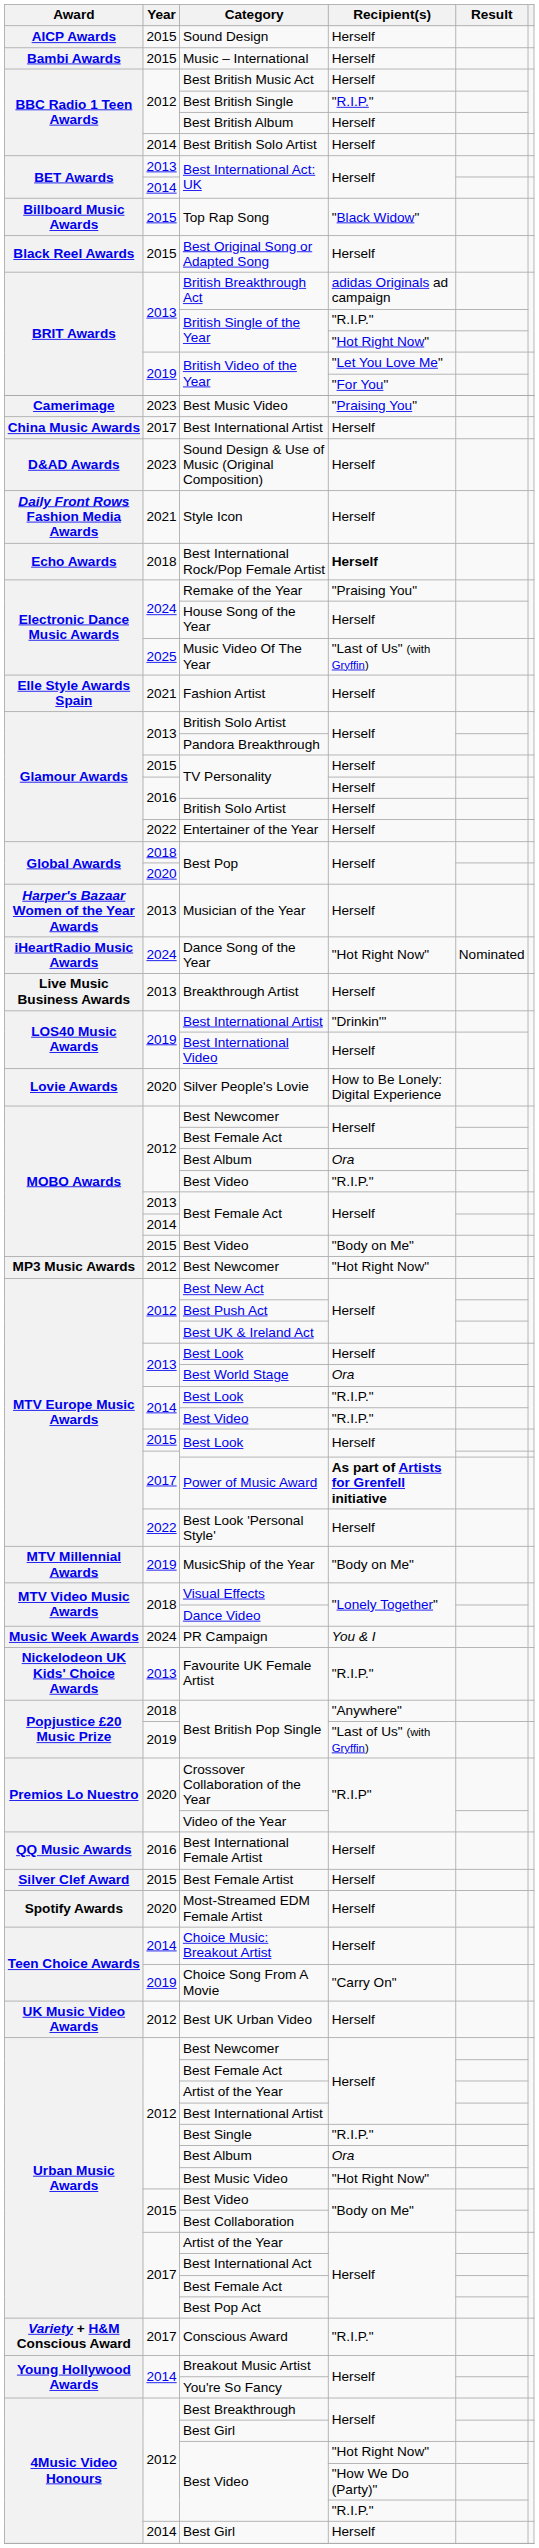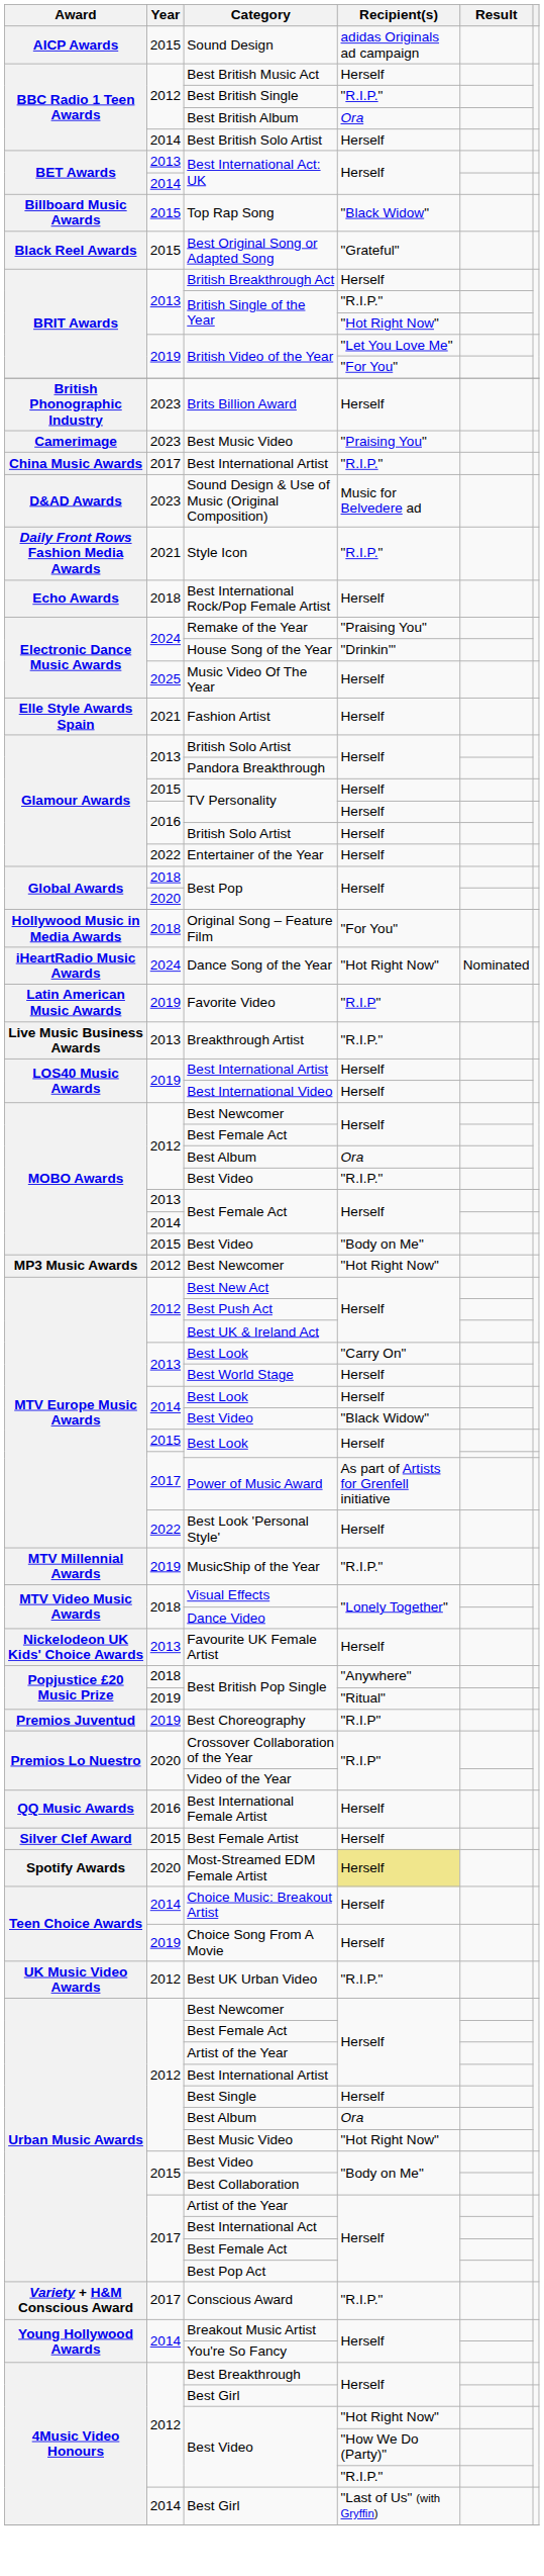Sound Design | Recipient(s): Herself -> adidas Originals ad campaign
- row: Bambi Awards | 2015 | Music – International | Herself
Best British Album | Recipient(s): Herself -> Ora
Best Original Song or Adapted Song | Recipient(s): Herself -> "Grateful"
British Breakthrough Act | Recipient(s): adidas Originals ad campaign -> Herself
+ row: British Phonographic Industry | 2023 | Brits Billion Award | Herself
2017 / Best International Artist | Recipient(s): Herself -> "R.I.P."
Sound Design & Use of Music (Original Composition) | Recipient(s): Herself -> Music for Belvedere ad
Style Icon | Recipient(s): Herself -> "R.I.P."
Best International Rock/Pop Female Artist | Recipient(s): bold -> normal
House Song of the Year | Recipient(s): Herself -> "Drinkin'"
Music Video Of The Year | Recipient(s): "Last of Us" (with Gryffin) -> Herself
- row: Harper's Bazaar Women of the Year Awards | 2013 | Musician of the Year | Herself
+ row: Hollywood Music in Media Awards | 2018 | Original Song – Feature Film | "For You"
+ row: Latin American Music Awards | 2019 | Favorite Video | "R.I.P"
Breakthrough Artist | Recipient(s): Herself -> "R.I.P."
2019 / Best International Artist | Recipient(s): "Drinkin'" -> Herself
- row: Lovie Awards | 2020 | Silver People's Lovie | How to Be Lonely: Digital Experience
2013 / Best Look | Recipient(s): Herself -> "Carry On"
Best World Stage | Recipient(s): Ora -> Herself
2014 / Best Look | Recipient(s): "R.I.P." -> Herself
2014 / Best Video | Recipient(s): "R.I.P." -> "Black Widow"
Power of Music Award | Recipient(s): bold -> normal
MusicShip of the Year | Recipient(s): "Body on Me" -> "R.I.P."
- row: Music Week Awards | 2024 | PR Campaign | You & I
Favourite UK Female Artist | Recipient(s): "R.I.P." -> Herself
2019 / Best British Pop Single | Recipient(s): "Last of Us" (with Gryffin) -> "Ritual"
+ row: Premios Juventud | 2019 | Best Choreography | "R.I.P"
Most-Streamed EDM Female Artist | Recipient(s): no background -> khaki background
Choice Song From A Movie | Recipient(s): "Carry On" -> Herself
Best UK Urban Video | Recipient(s): Herself -> "R.I.P."
Best Single | Recipient(s): "R.I.P." -> Herself
2014 / Best Girl | Recipient(s): Herself -> "Last of Us" (with Gryffin)
